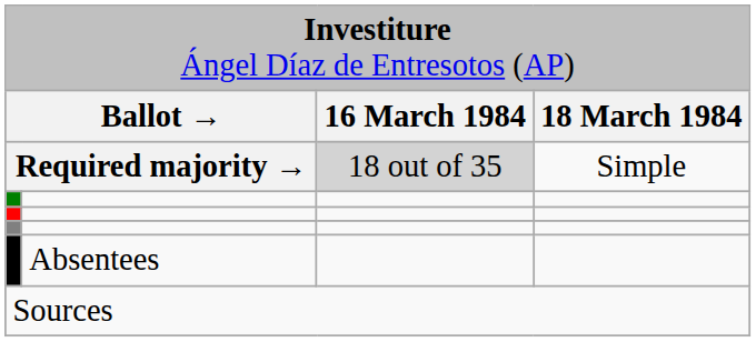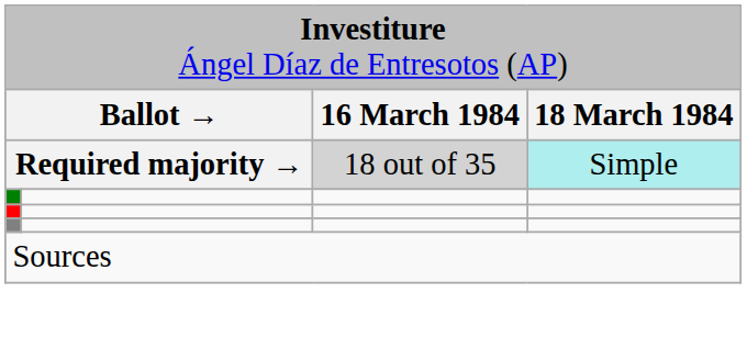Required majority → | column 4: no background -> paleturquoise background
- row: Absentees
